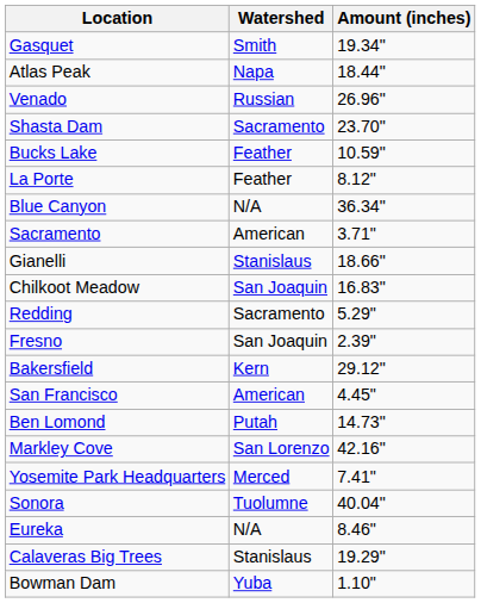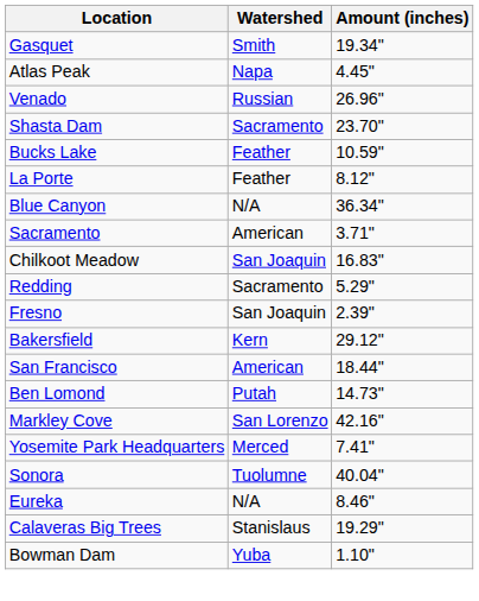Atlas Peak | Amount (inches): 18.44" -> 4.45"
- row: Gianelli | Stanislaus | 18.66"
San Francisco | Amount (inches): 4.45" -> 18.44"
